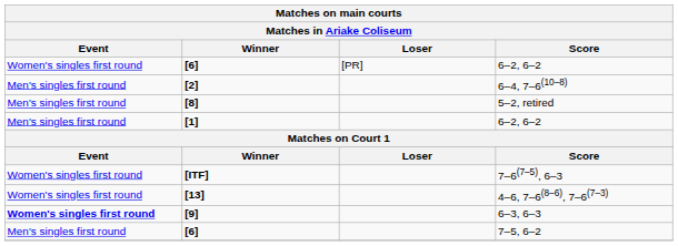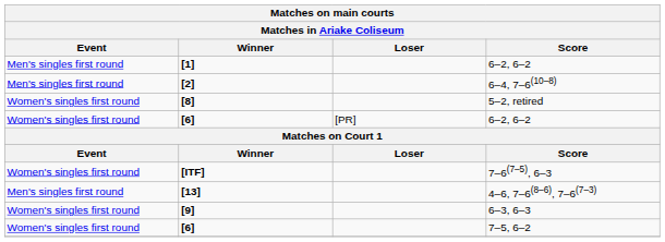rows swapped: [6] / 6–2, 6–2 <-> [1]
[8] | Event: Men's singles first round -> Women's singles first round
[13] | Event: Women's singles first round -> Men's singles first round
[9] | Event: bold -> normal
[6] / 7–5, 6–2 | Event: Men's singles first round -> Women's singles first round
